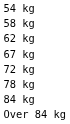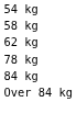- row: 67 kg
- row: 72 kg
